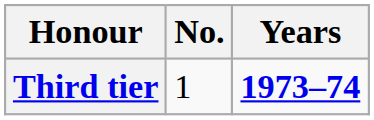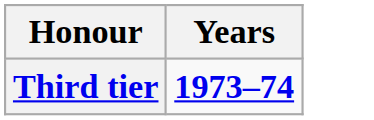- column: No. | 1
